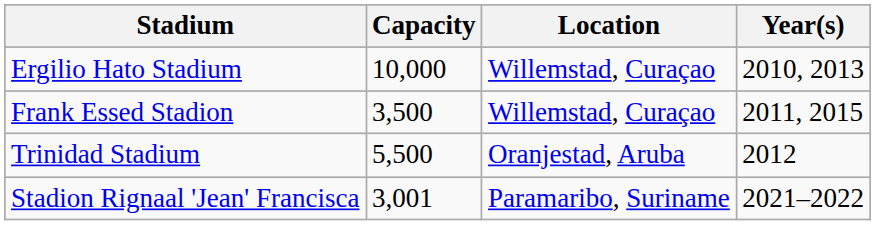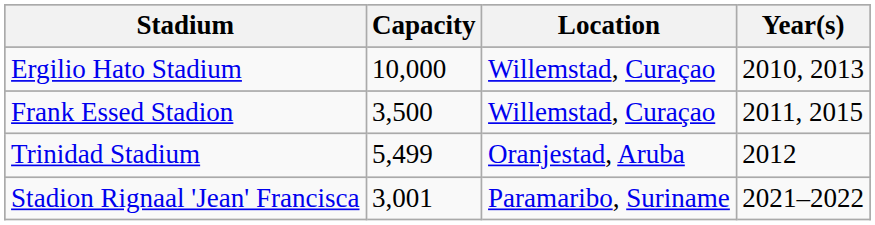Trinidad Stadium | Capacity: 5,500 -> 5,499
